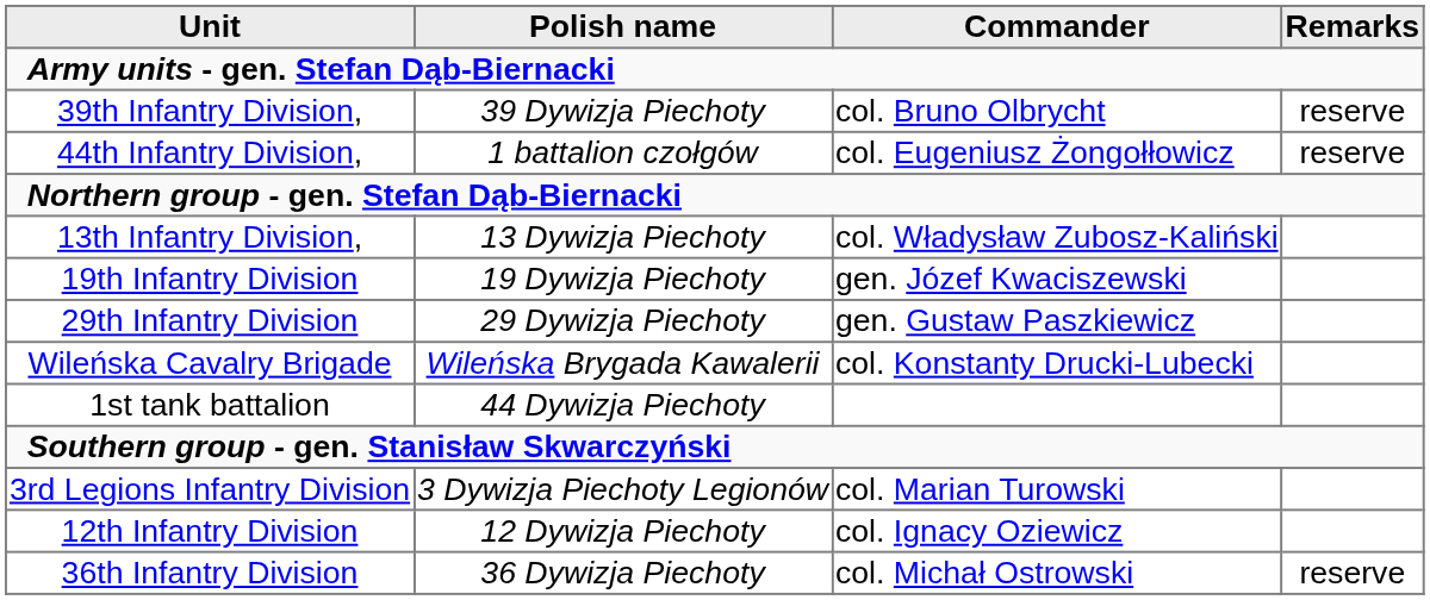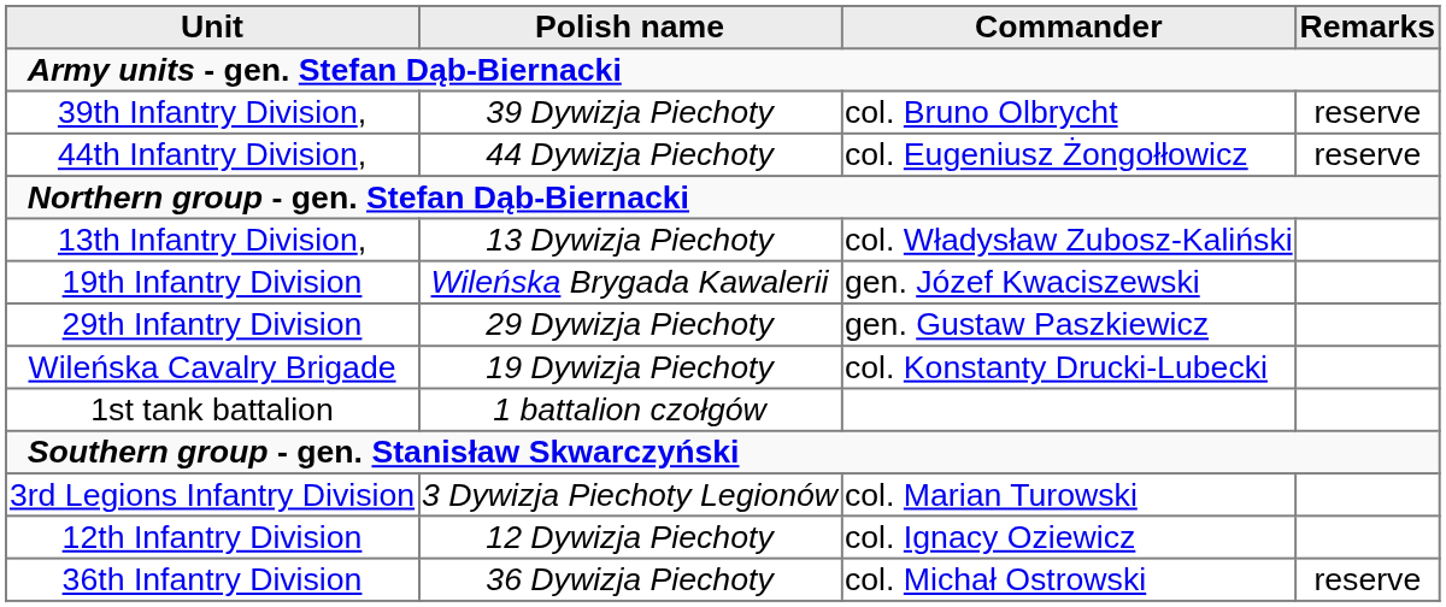44th Infantry Division, | Polish name: 1 battalion czołgów -> 44 Dywizja Piechoty
19th Infantry Division | Polish name: 19 Dywizja Piechoty -> Wileńska Brygada Kawalerii
Wileńska Cavalry Brigade | Polish name: Wileńska Brygada Kawalerii -> 19 Dywizja Piechoty
1st tank battalion | Polish name: 44 Dywizja Piechoty -> 1 battalion czołgów
